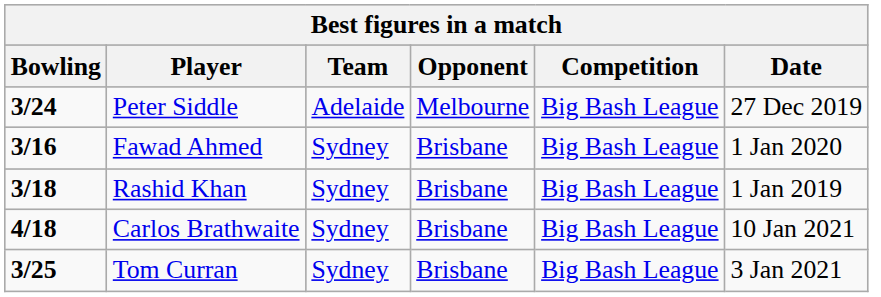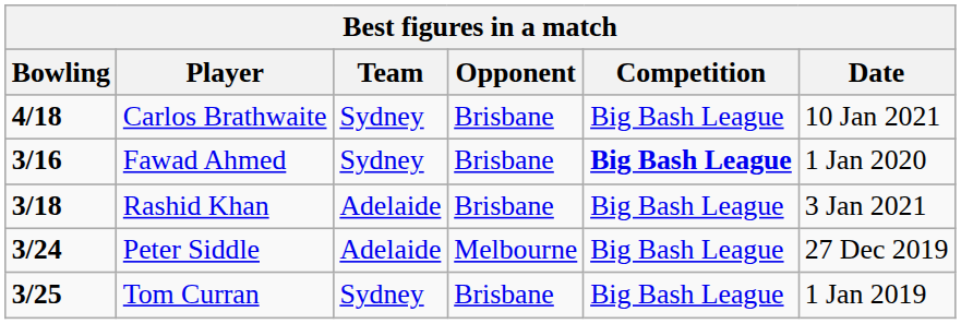rows swapped: Carlos Brathwaite <-> Peter Siddle
Fawad Ahmed | Competition: normal -> bold
Rashid Khan | Team: Sydney -> Adelaide
Rashid Khan | Date: 1 Jan 2019 -> 3 Jan 2021
Tom Curran | Date: 3 Jan 2021 -> 1 Jan 2019
